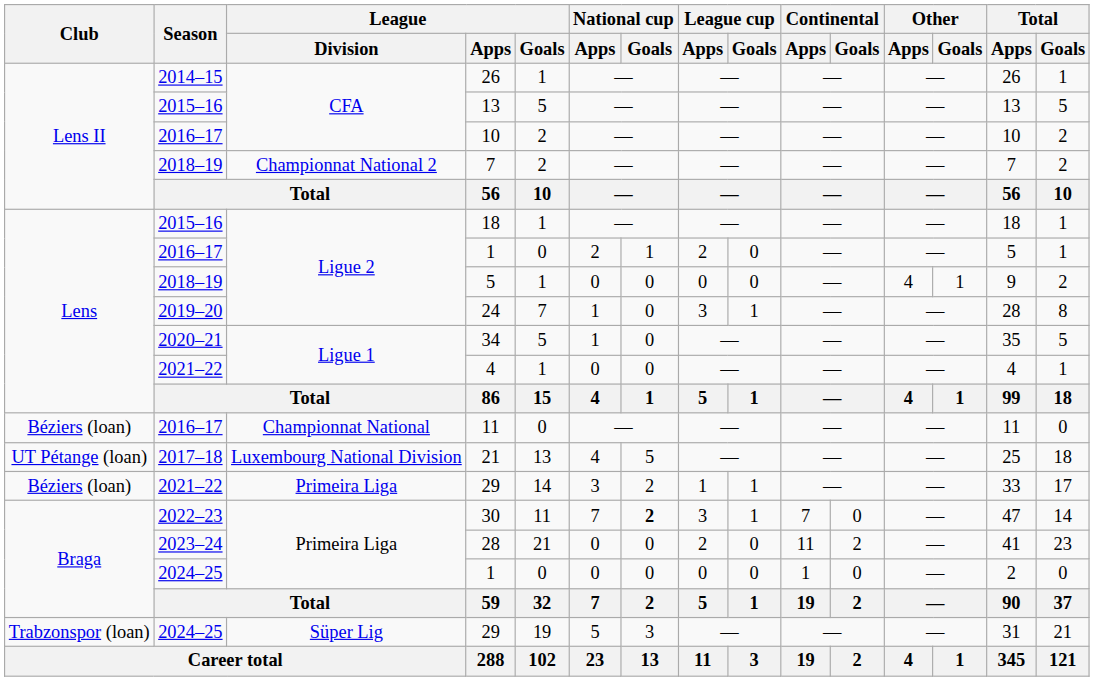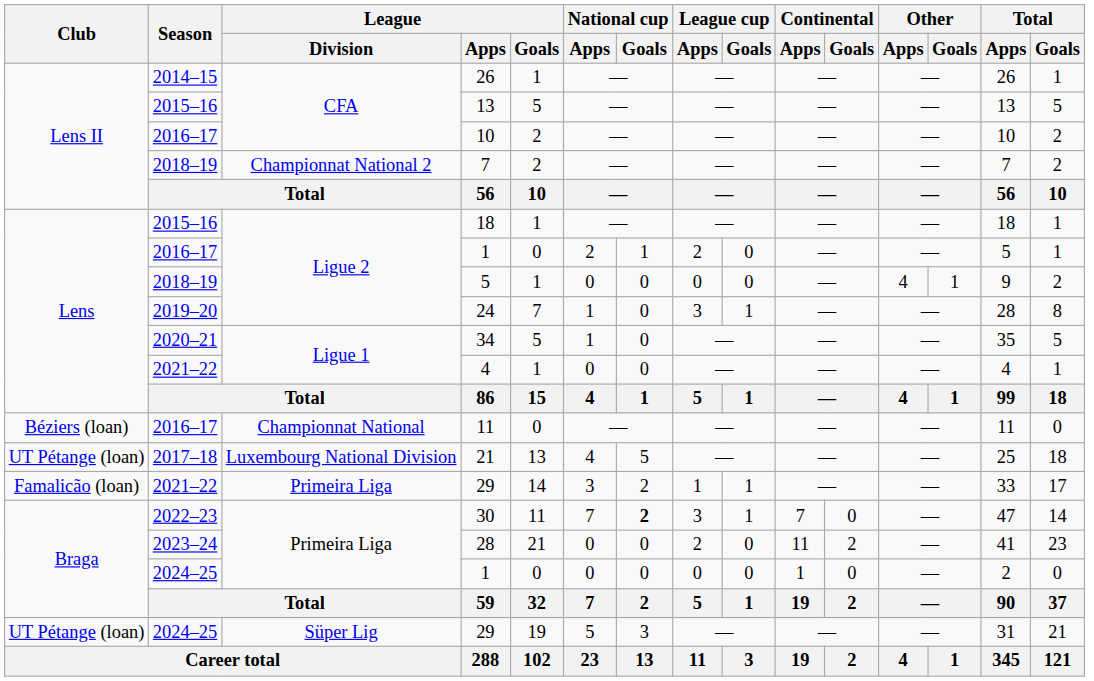2021–22 / 29 | Club: Béziers (loan) -> Famalicão (loan)
2024–25 / 29 | Club: Trabzonspor (loan) -> UT Pétange (loan)
